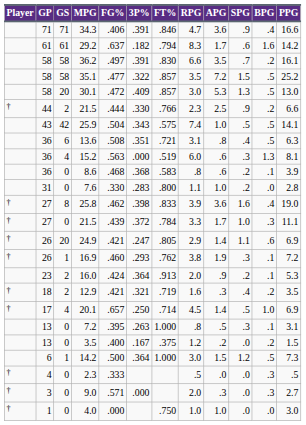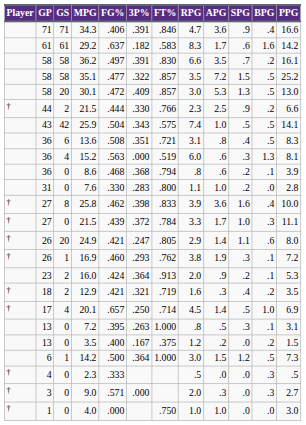29.2 | FT%: .794 -> .583
13.6 | PPG: 6.3 -> 8.3
8.6 | FT%: .583 -> .794
25.8 | PPG: 19.0 -> 10.0
24.9 | PPG: 6.9 -> 8.0
